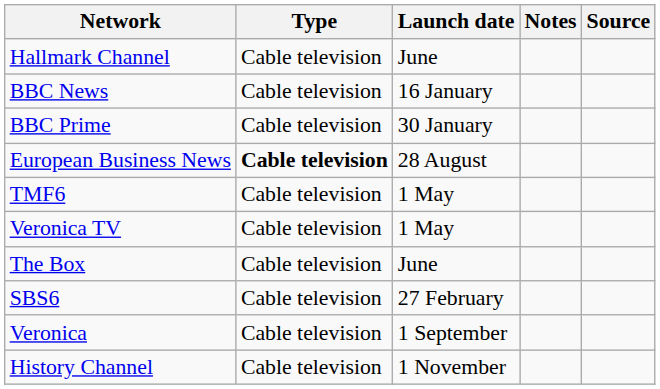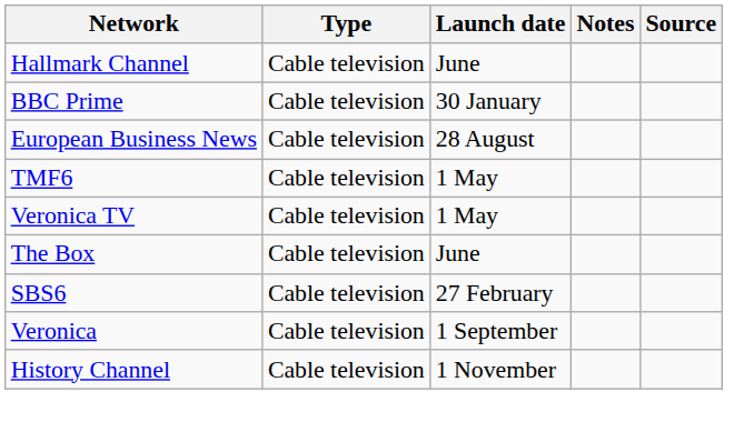- row: BBC News | Cable television | 16 January
European Business News | Type: bold -> normal
